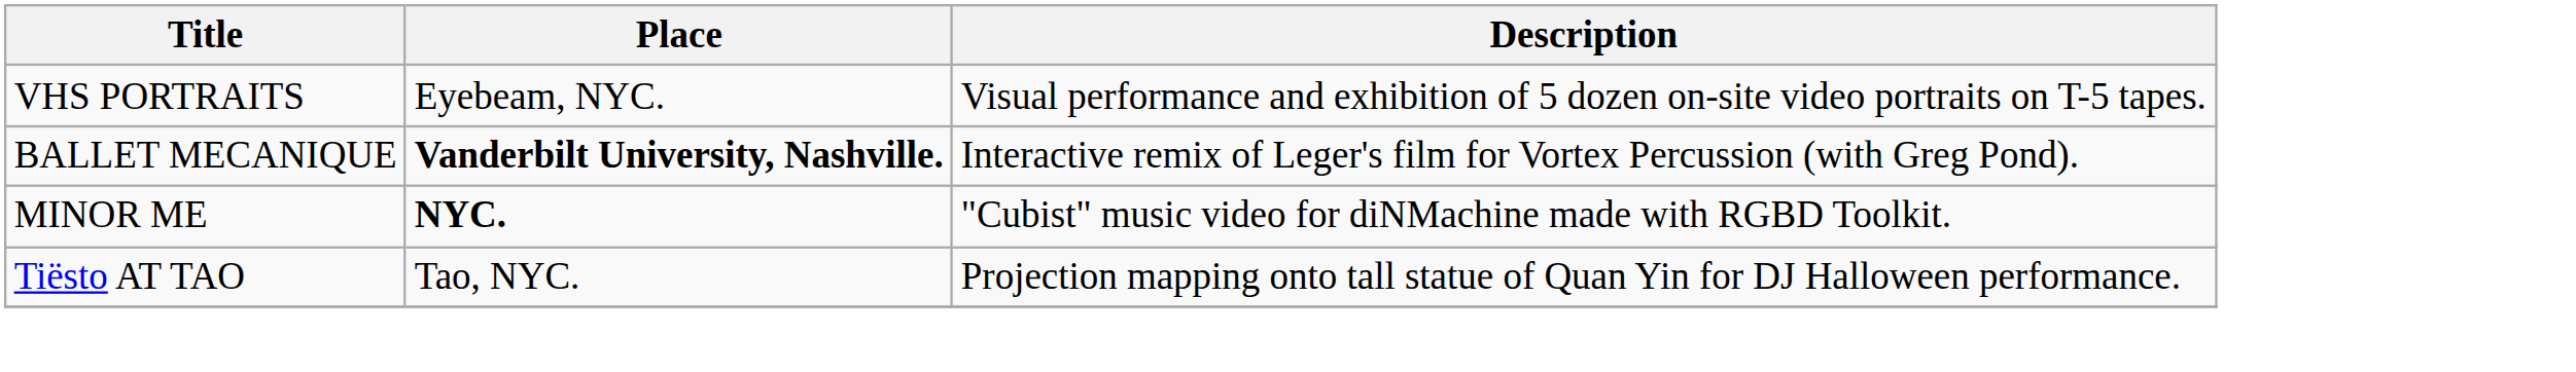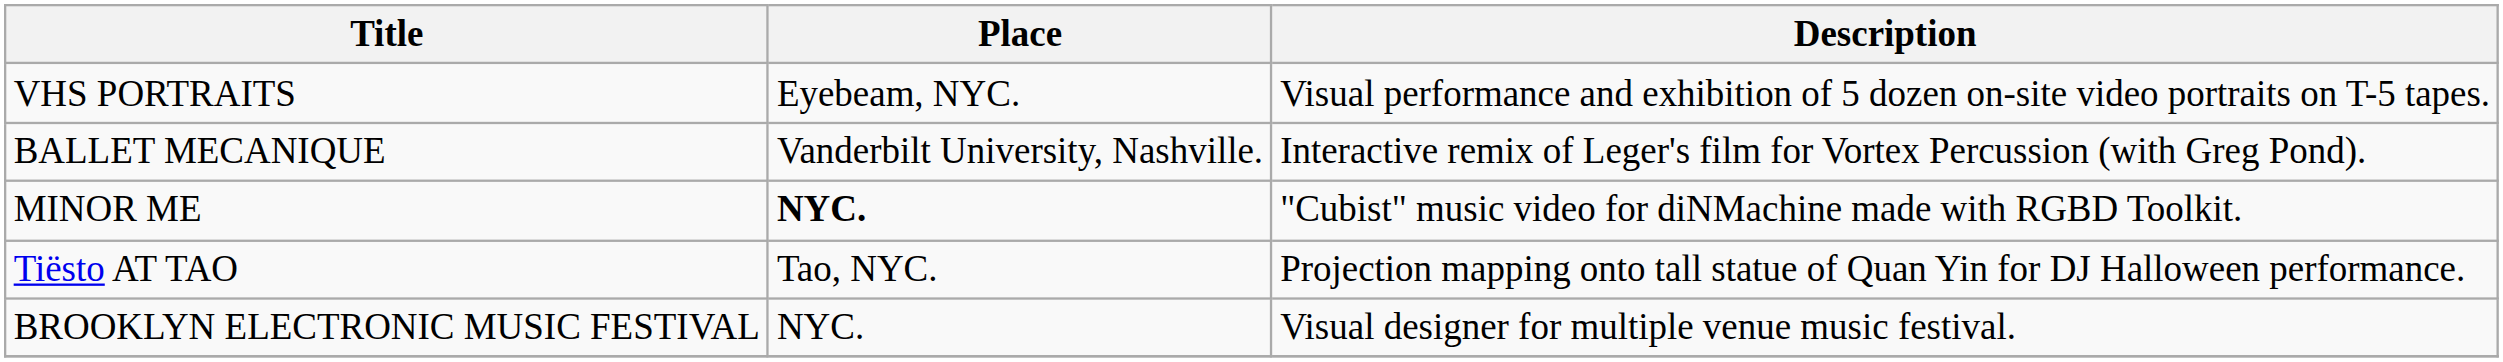BALLET MECANIQUE | Place: bold -> normal
+ row: BROOKLYN ELECTRONIC MUSIC FESTIVAL | NYC. | Visual designer for multiple venue music festival.
